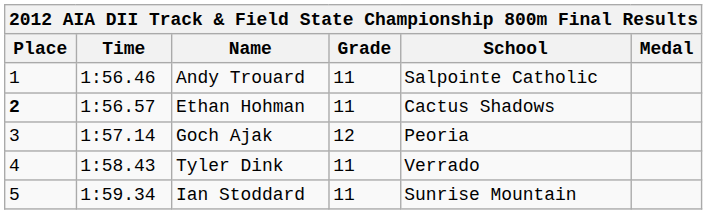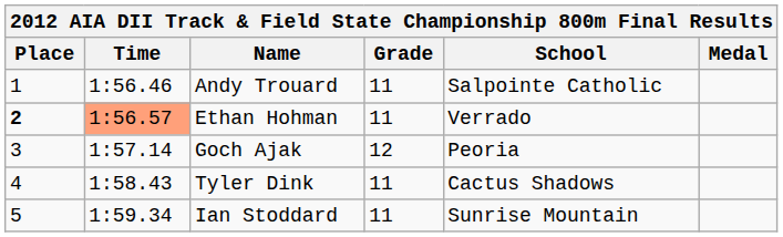Ethan Hohman | Time: no background -> lightsalmon background
Ethan Hohman | School: Cactus Shadows -> Verrado
Tyler Dink | School: Verrado -> Cactus Shadows
